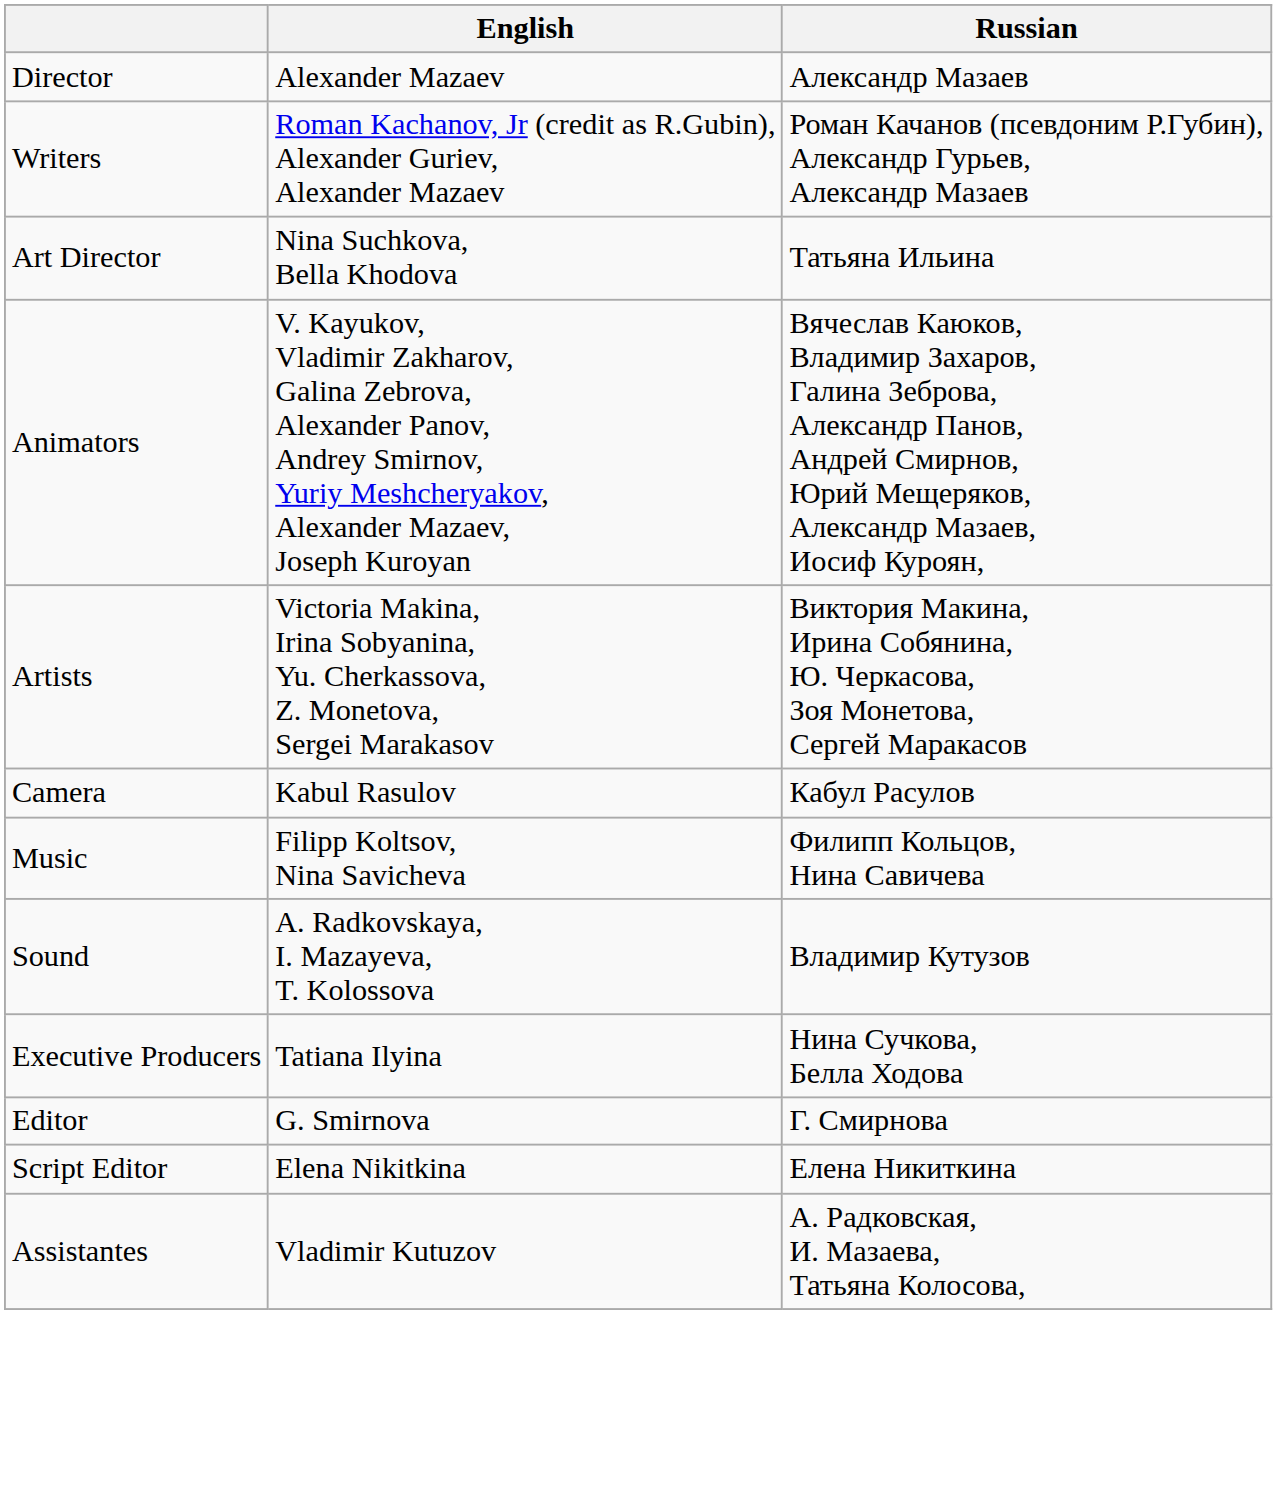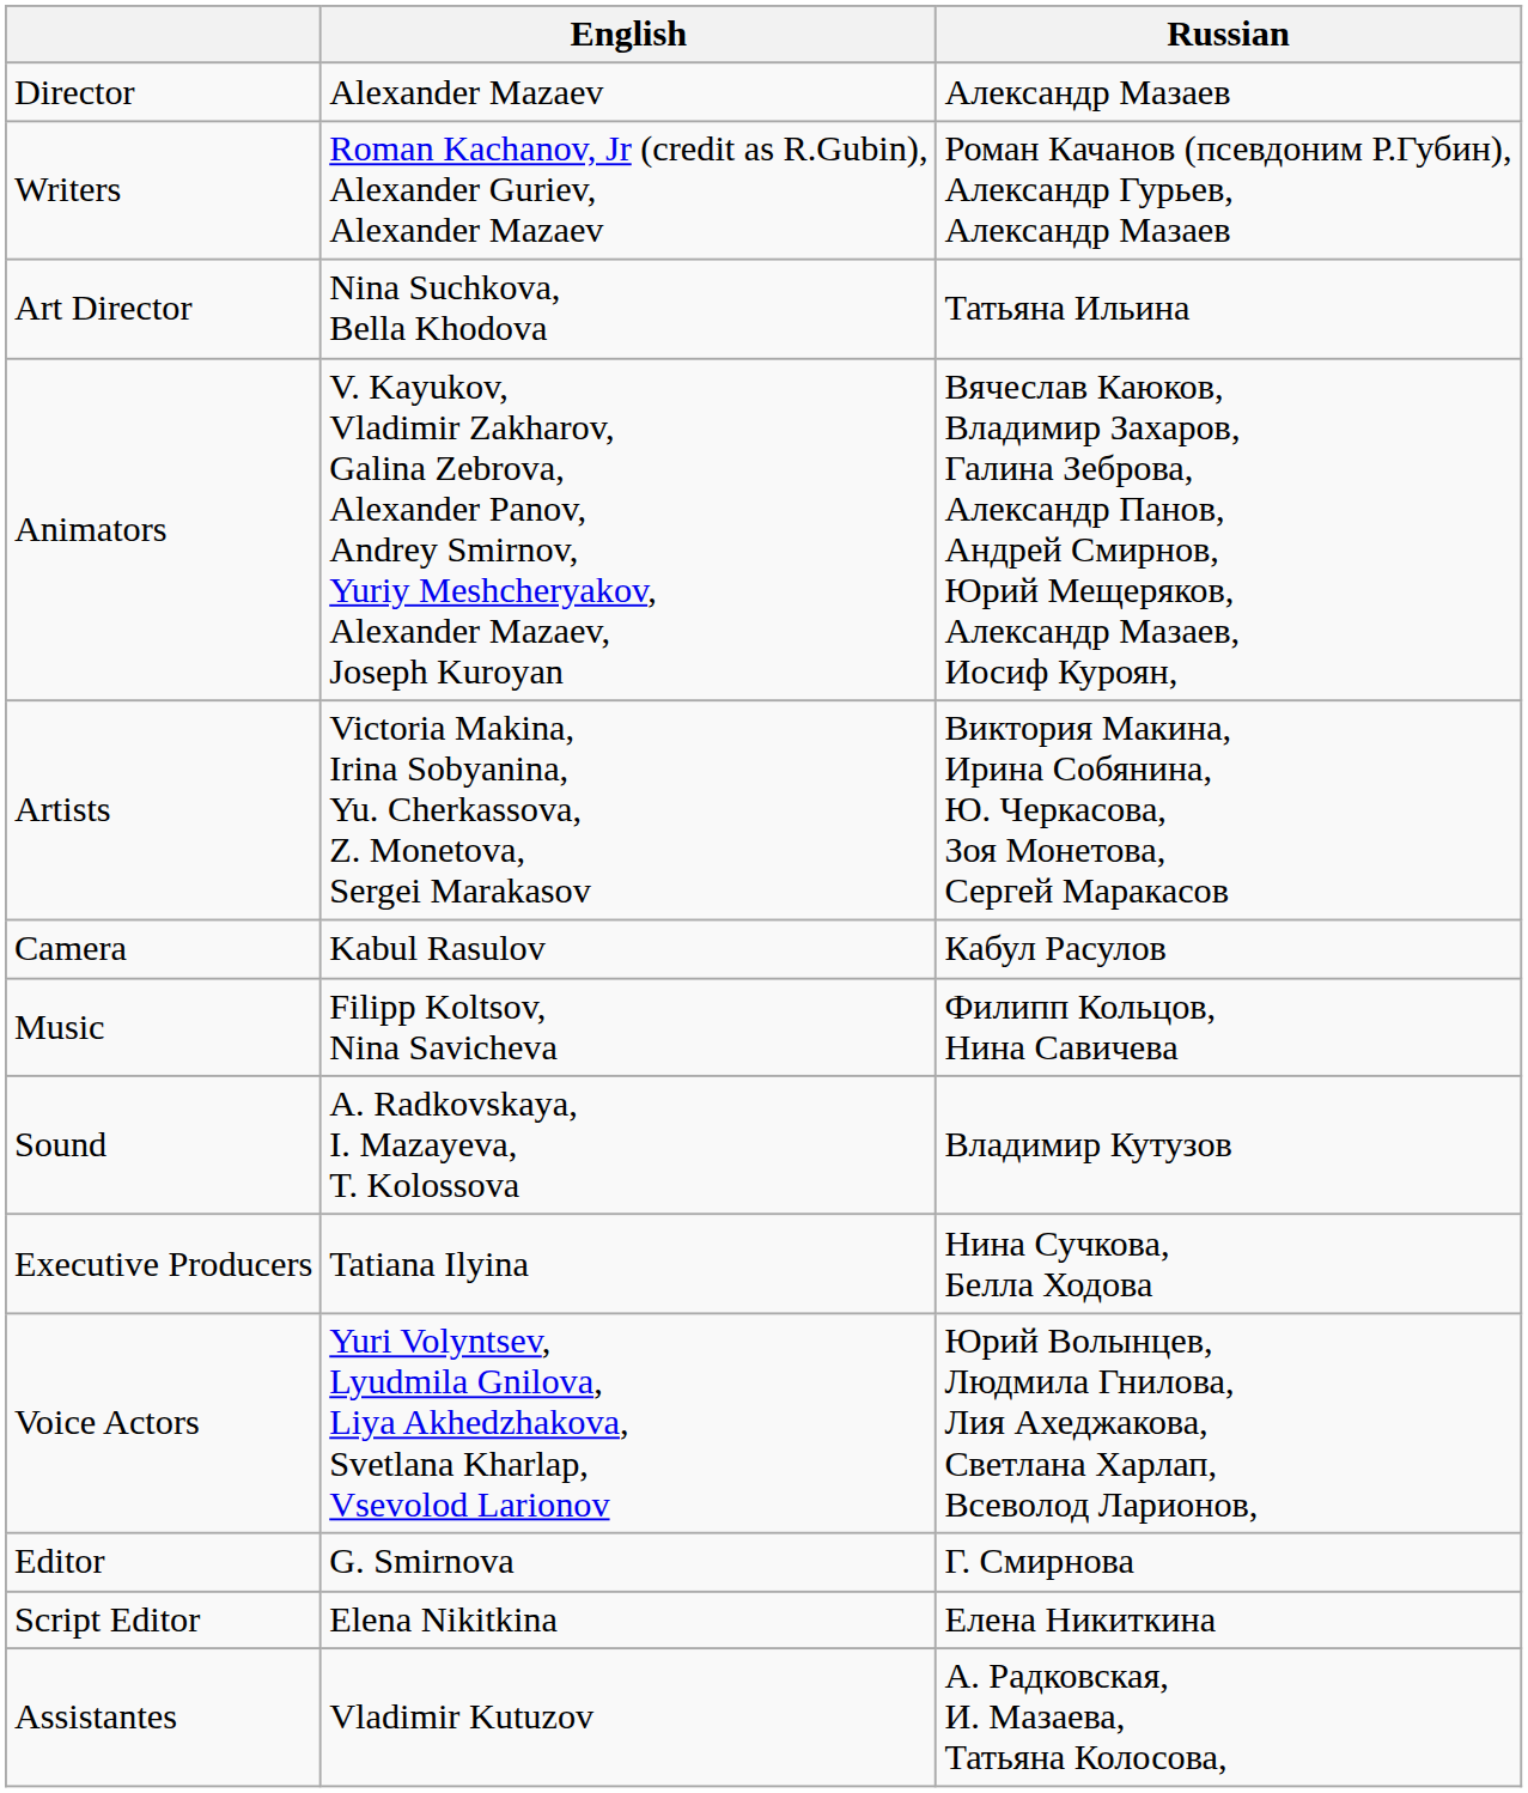+ row: Voice Actors | Yuri Volyntsev, Lyudmila Gnilova, Liya Akhedzhakova, Svetlana Kharlap, Vsevolod Larionov | Юрий Волынцев, Людмила Гнилова, Лия Ахеджакова, Светлана Харлап, Всеволод Ларионов,
